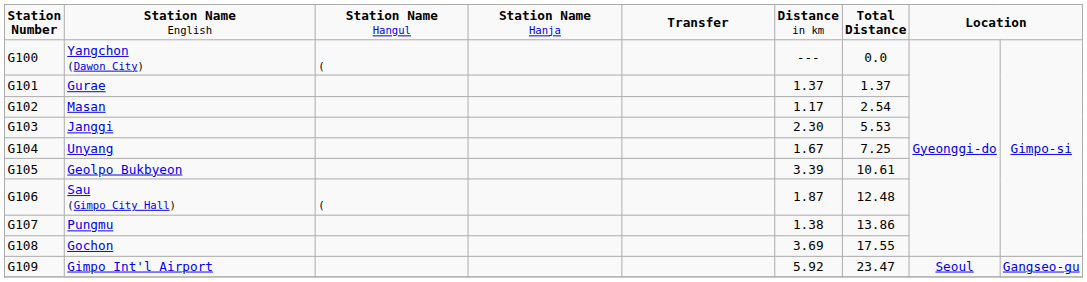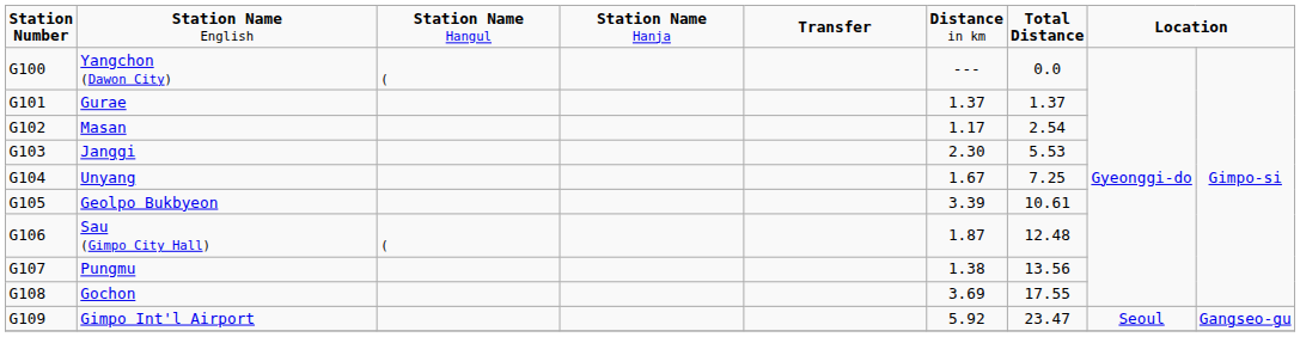Pungmu | column 7: 13.86 -> 13.56
